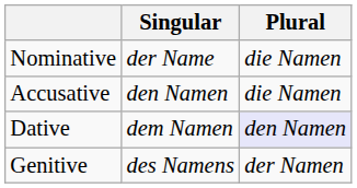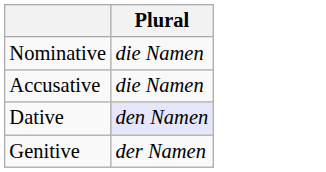- column: Singular | der Name | den Namen | dem Namen | des Namens
